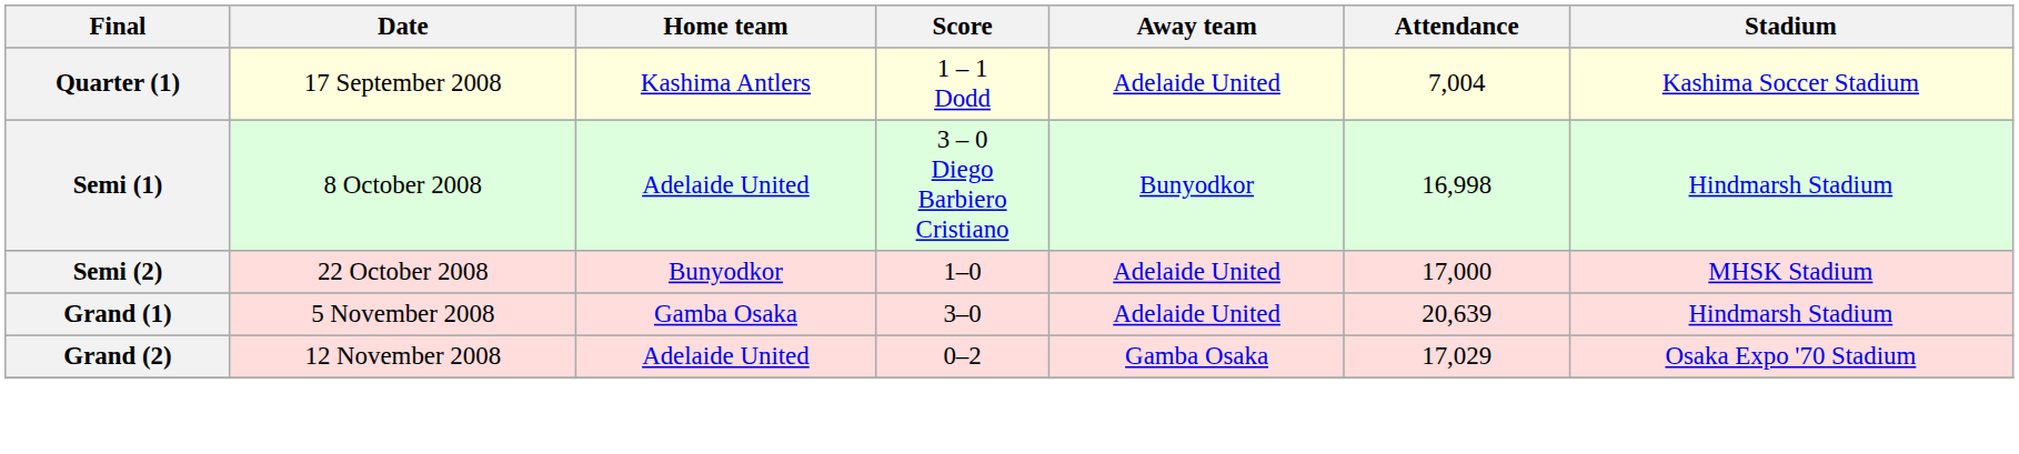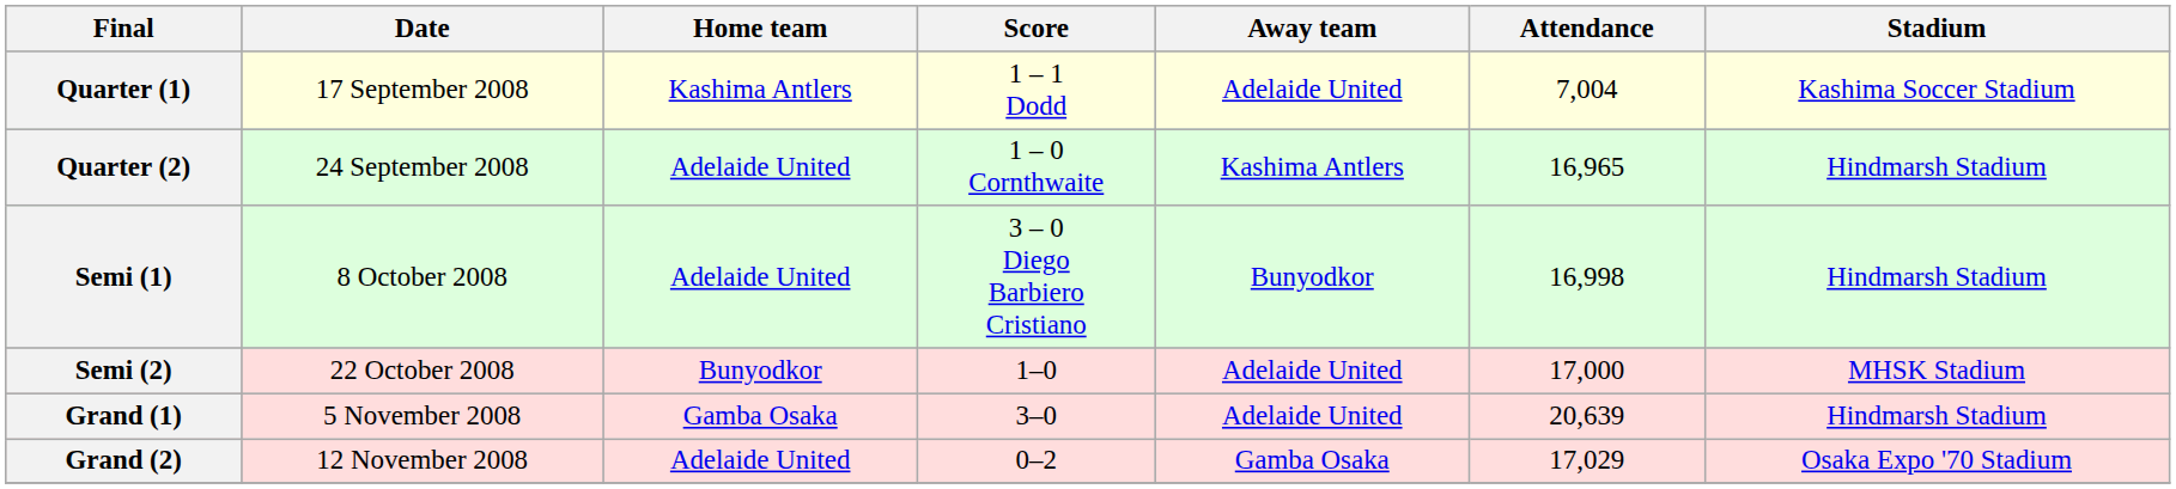+ row: Quarter (2) | 24 September 2008 | Adelaide United | 1 – 0 Cornthwaite | Kashima Antlers | 16,965 | Hindmarsh Stadium
